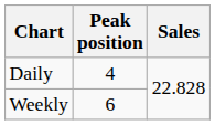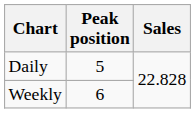Daily | Peak position: 4 -> 5
